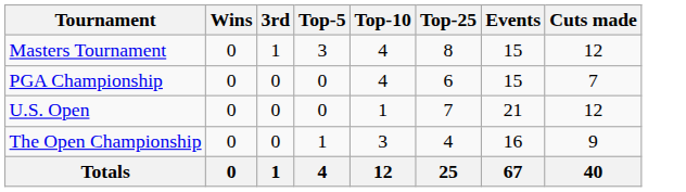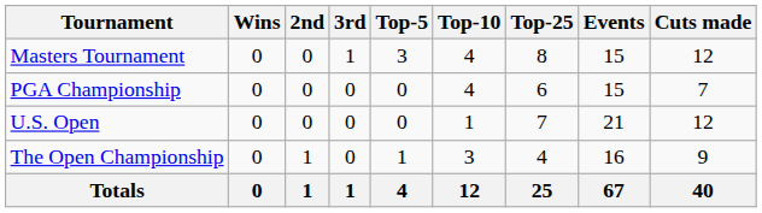+ column: 2nd | 0 | 0 | 0 | 1 | 1
